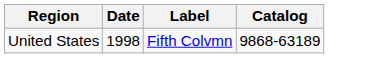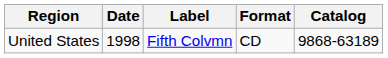+ column: Format | CD
